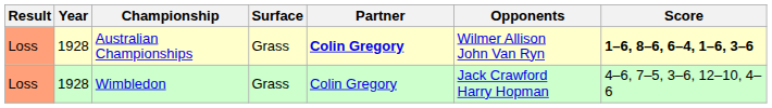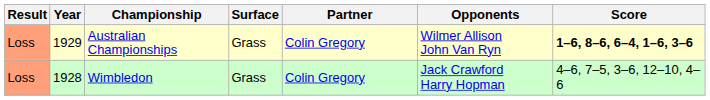Australian Championships | Year: 1928 -> 1929
Australian Championships | Partner: bold -> normal
